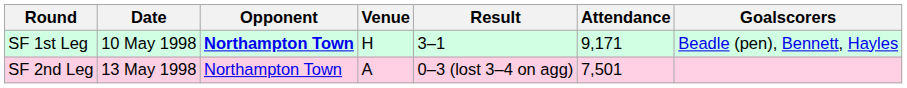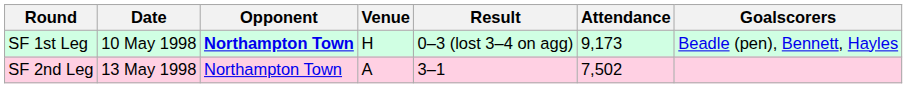SF 1st Leg | Result: 3–1 -> 0–3 (lost 3–4 on agg)
SF 1st Leg | Attendance: 9,171 -> 9,173
SF 2nd Leg | Result: 0–3 (lost 3–4 on agg) -> 3–1
SF 2nd Leg | Attendance: 7,501 -> 7,502
